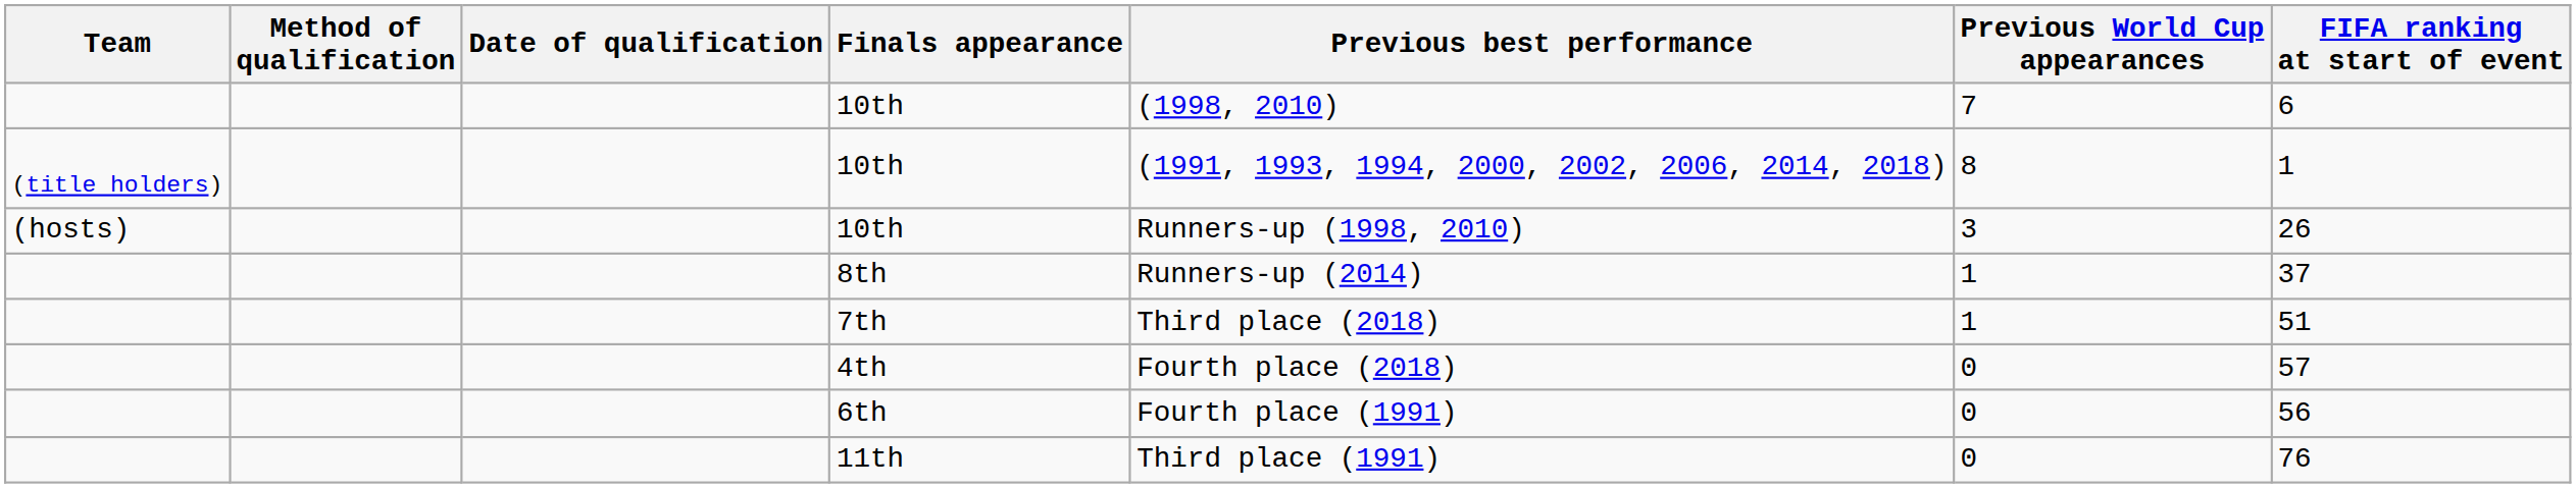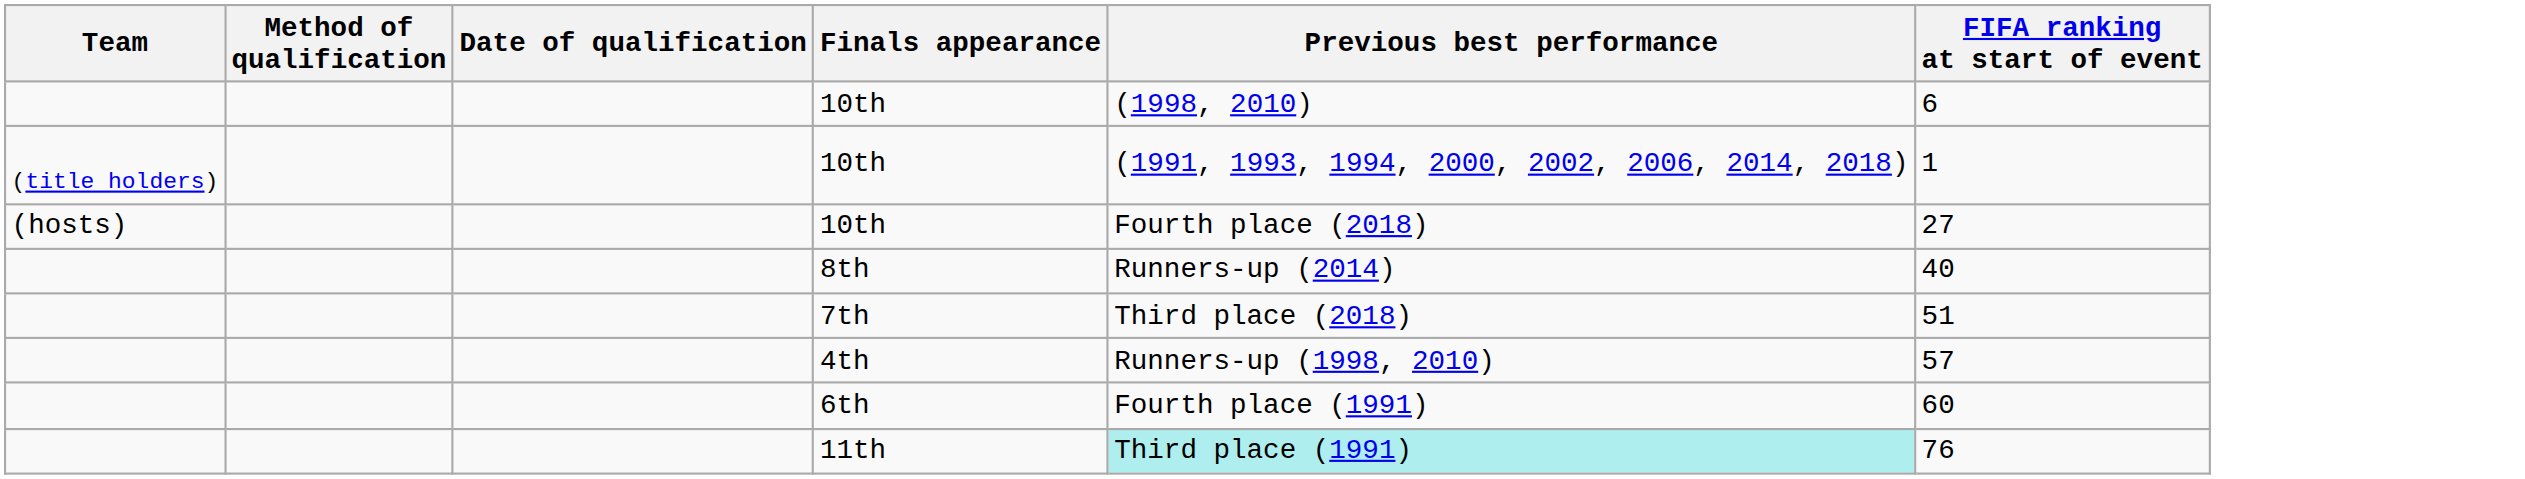- column: Previous World Cup appearances | 7 | 8 | 3 | 1 | 1 | 0 | 0 | 0
(hosts) / 10th | Previous best performance: Runners-up (1998, 2010) -> Fourth place (2018)
(hosts) / 10th | FIFA ranking at start of event: 26 -> 27
8th | FIFA ranking at start of event: 37 -> 40
4th | Previous best performance: Fourth place (2018) -> Runners-up (1998, 2010)
6th | FIFA ranking at start of event: 56 -> 60
11th | Previous best performance: no background -> paleturquoise background
